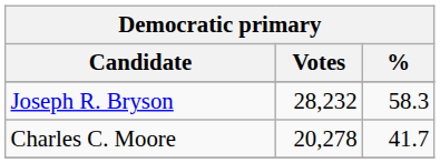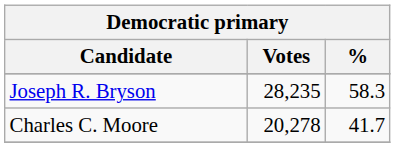Joseph R. Bryson | Votes: 28,232 -> 28,235
